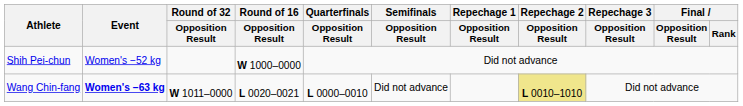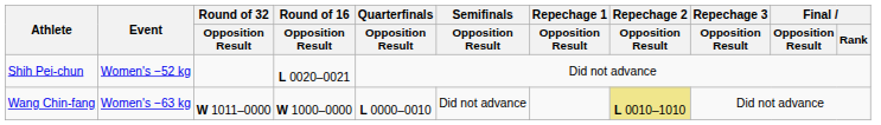Shih Pei-chun | Round of 16 / Opposition Result: W 1000–0000 -> L 0020–0021
Wang Chin-fang | Event: bold -> normal
Wang Chin-fang | Round of 16 / Opposition Result: L 0020–0021 -> W 1000–0000
